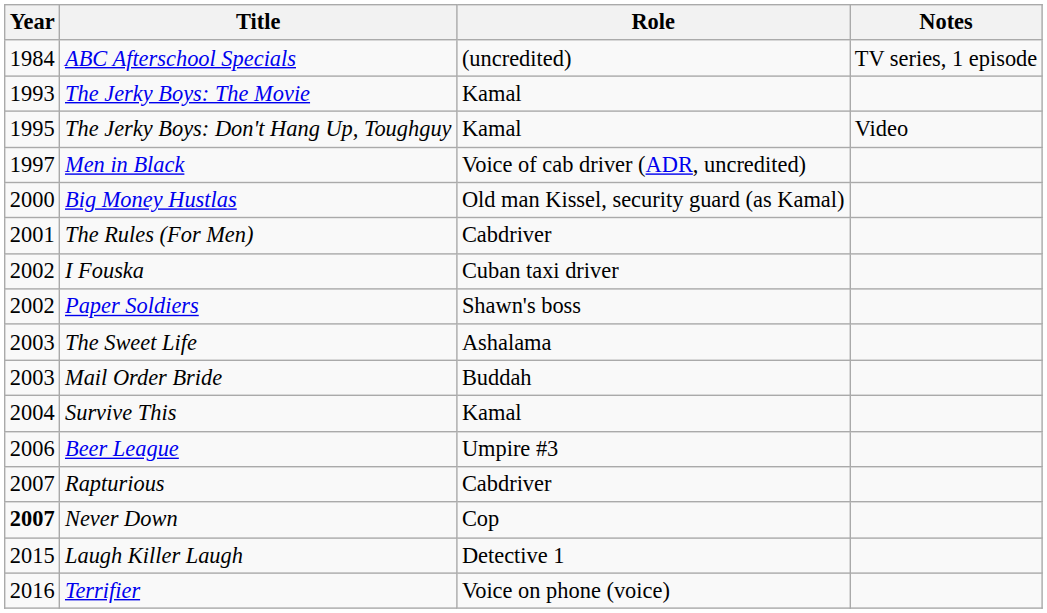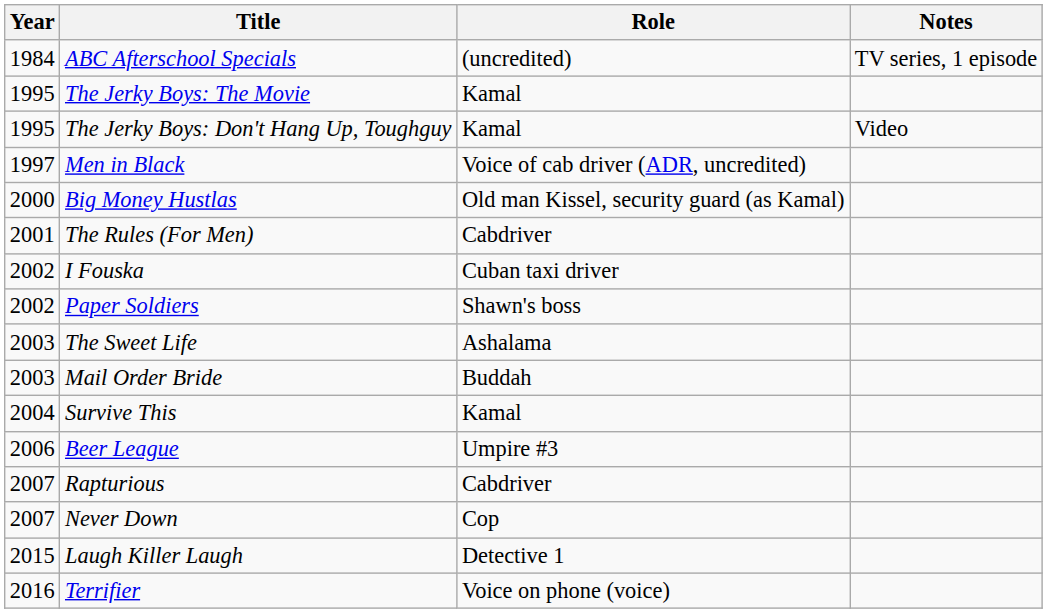The Jerky Boys: The Movie | Year: 1993 -> 1995
Never Down | Year: bold -> normal
